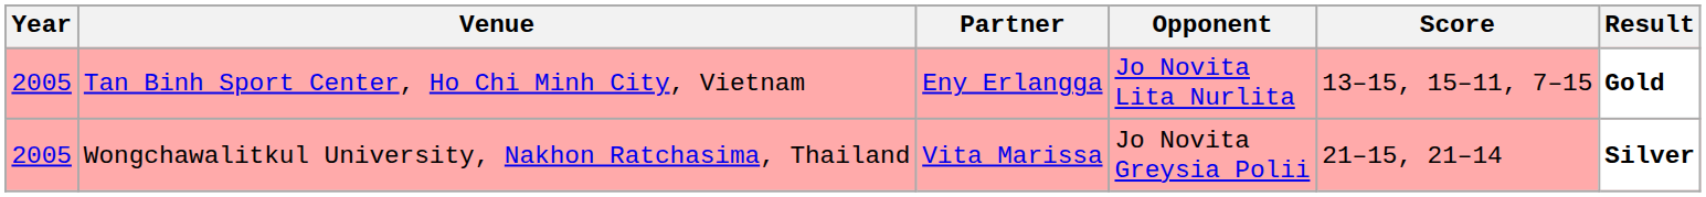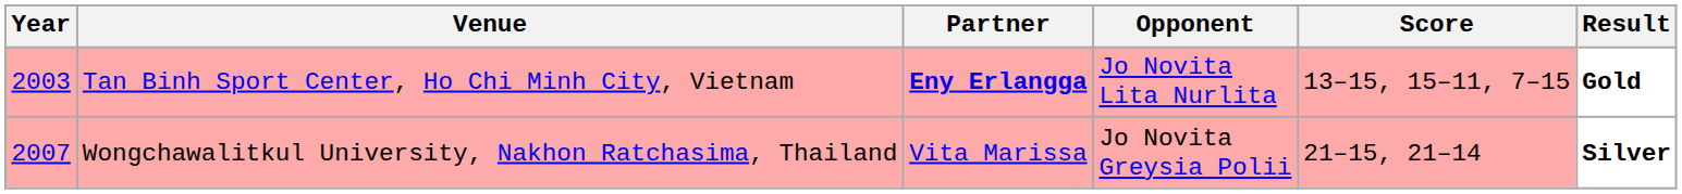Tan Binh Sport Center, Ho Chi Minh City, Vietnam | Year: 2005 -> 2003
Tan Binh Sport Center, Ho Chi Minh City, Vietnam | Partner: normal -> bold
Wongchawalitkul University, Nakhon Ratchasima, Thailand | Year: 2005 -> 2007
